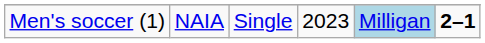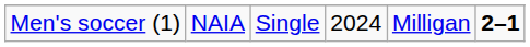Men's soccer (1) | column 4: 2023 -> 2024
Men's soccer (1) | column 5: lightblue background -> no background
